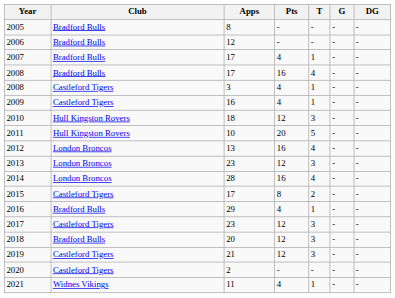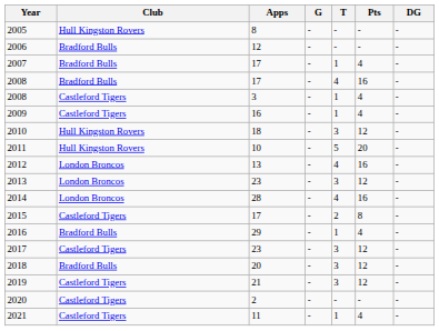columns swapped: Pts <-> G
2005 | Club: Bradford Bulls -> Hull Kingston Rovers
2021 | Club: Widnes Vikings -> Castleford Tigers
